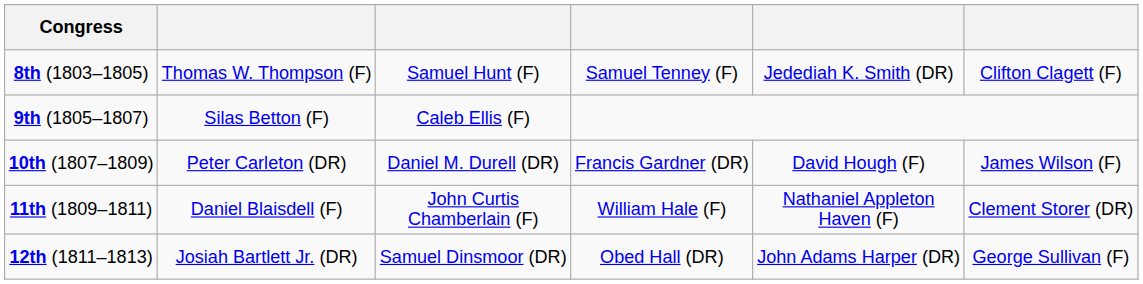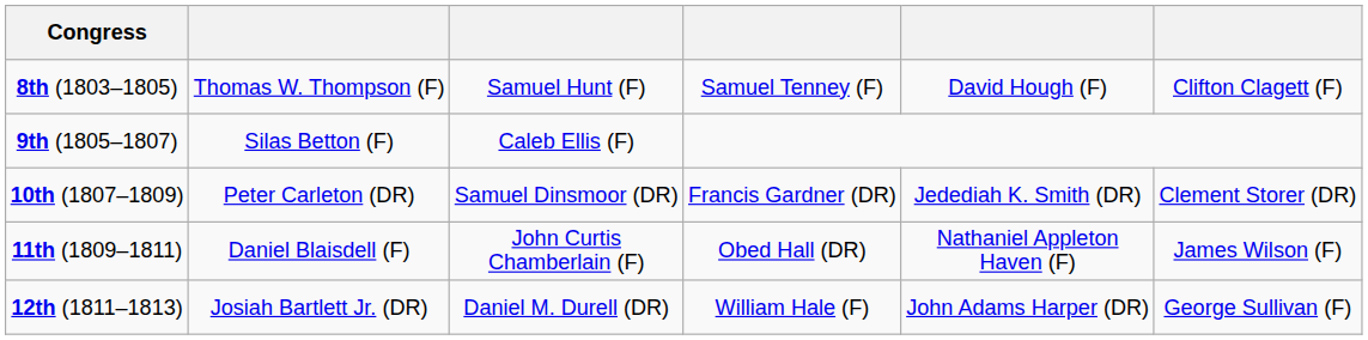8th (1803–1805) | column 5: Jedediah K. Smith (DR) -> David Hough (F)
10th (1807–1809) | column 3: Daniel M. Durell (DR) -> Samuel Dinsmoor (DR)
10th (1807–1809) | column 5: David Hough (F) -> Jedediah K. Smith (DR)
10th (1807–1809) | column 6: James Wilson (F) -> Clement Storer (DR)
11th (1809–1811) | column 4: William Hale (F) -> Obed Hall (DR)
11th (1809–1811) | column 6: Clement Storer (DR) -> James Wilson (F)
12th (1811–1813) | column 3: Samuel Dinsmoor (DR) -> Daniel M. Durell (DR)
12th (1811–1813) | column 4: Obed Hall (DR) -> William Hale (F)
